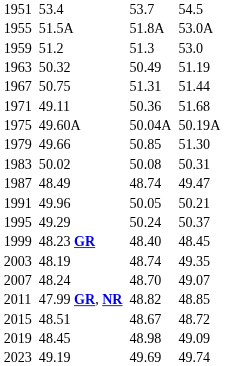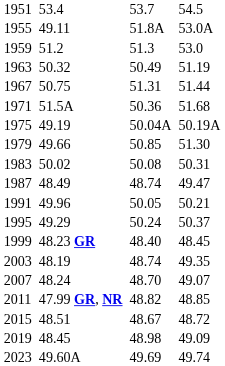1955 | column 3: 51.5A -> 49.11
1971 | column 3: 49.11 -> 51.5A
1975 | column 3: 49.60A -> 49.19
2023 | column 3: 49.19 -> 49.60A
